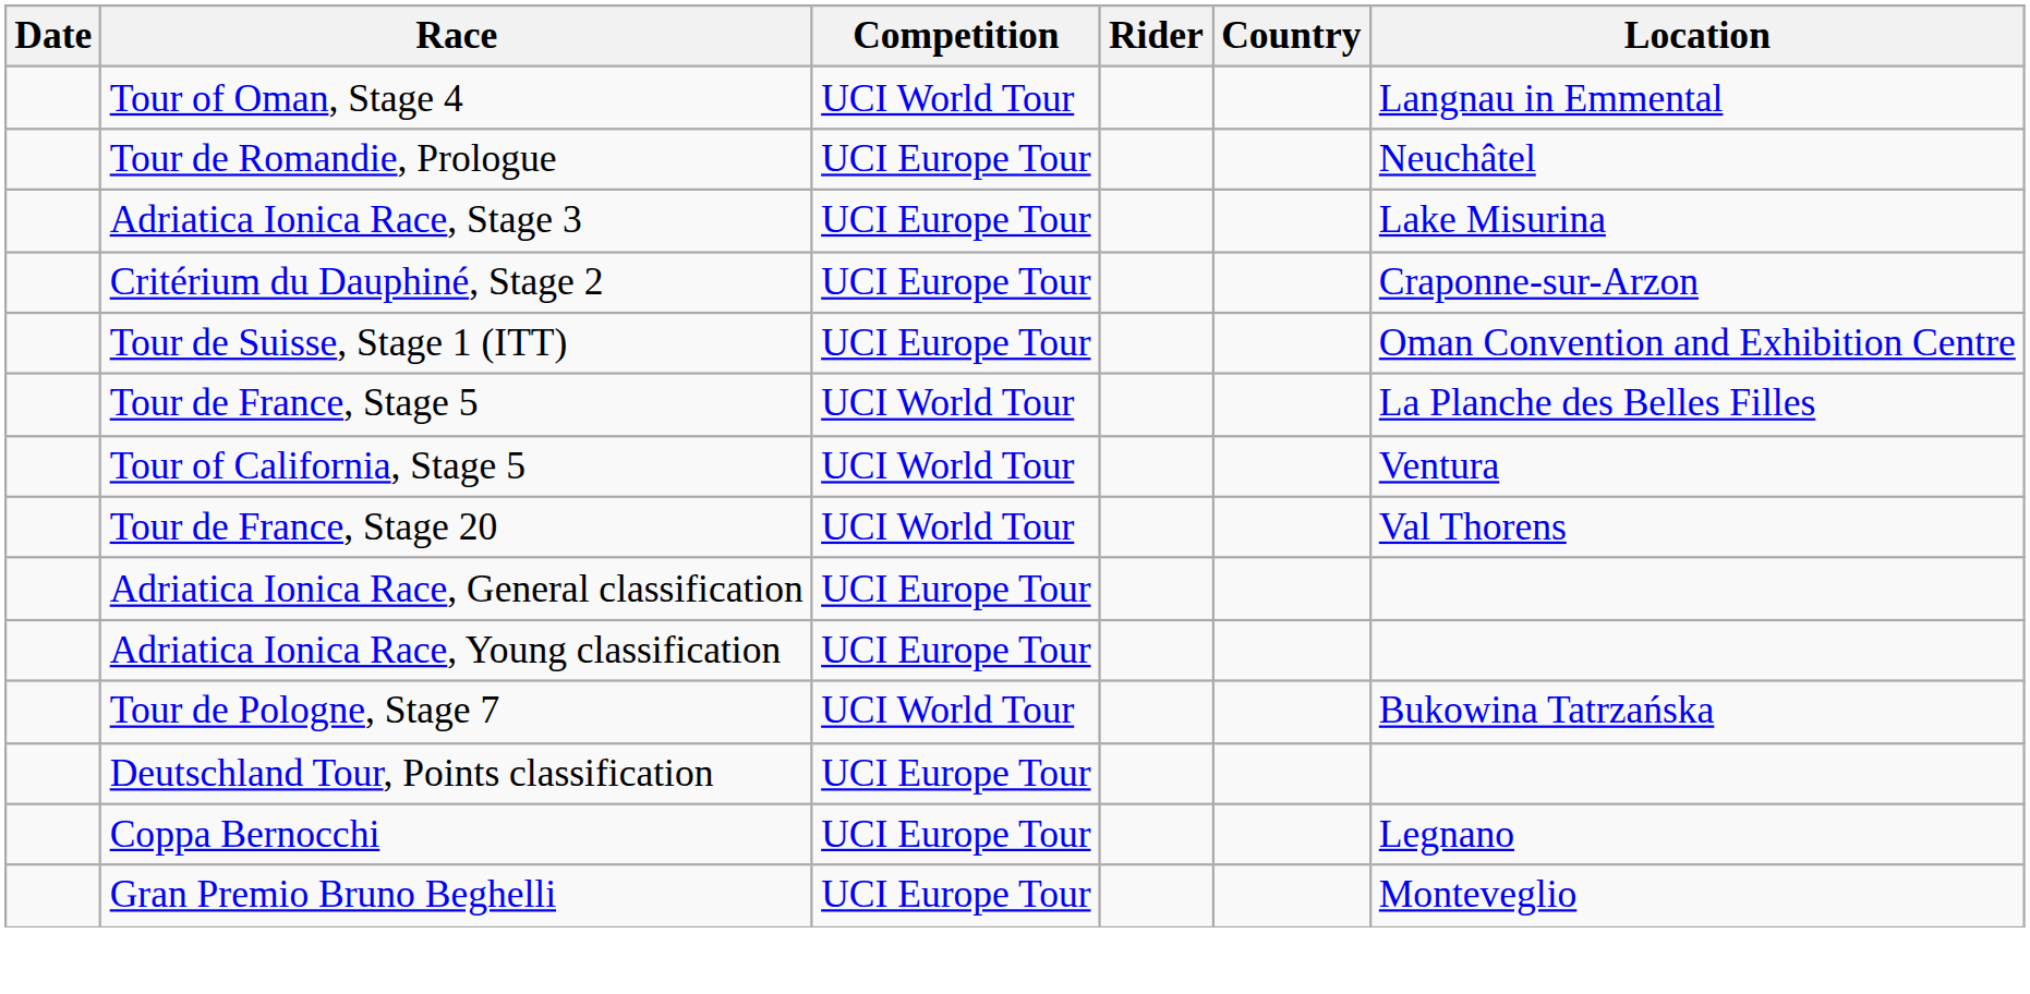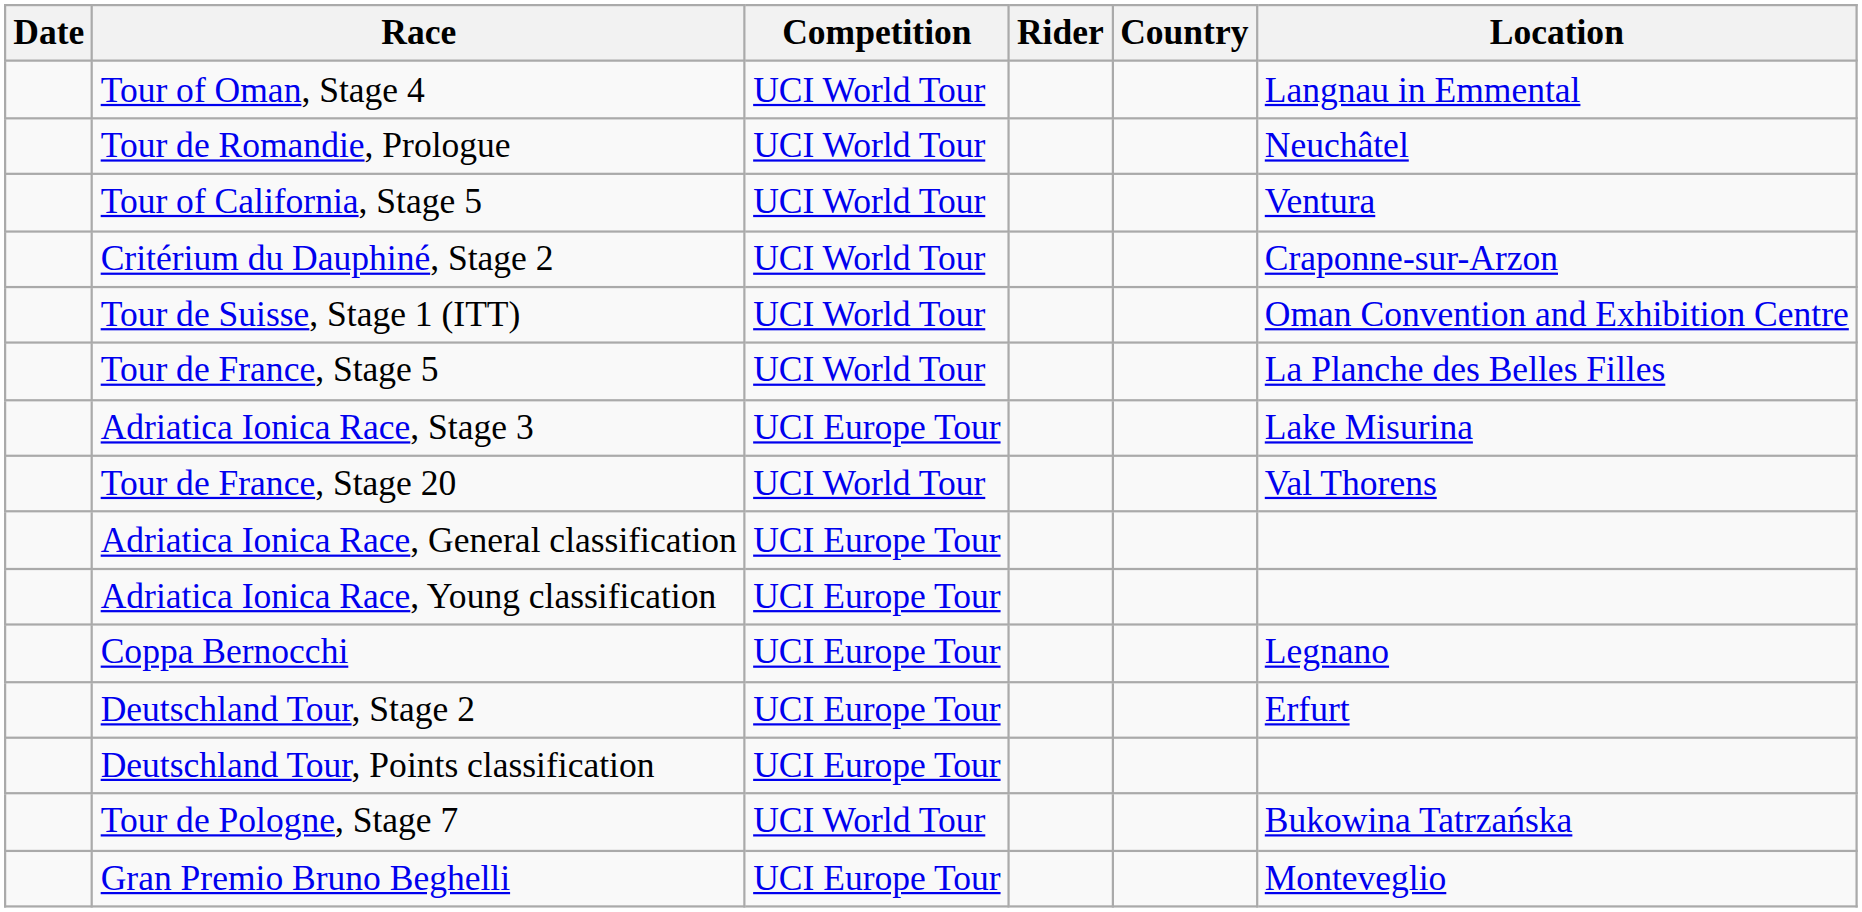Tour de Romandie, Prologue | Competition: UCI Europe Tour -> UCI World Tour
rows swapped: Tour of California, Stage 5 <-> Adriatica Ionica Race, Stage 3
Critérium du Dauphiné, Stage 2 | Competition: UCI Europe Tour -> UCI World Tour
Tour de Suisse, Stage 1 (ITT) | Competition: UCI Europe Tour -> UCI World Tour
rows swapped: Tour de Pologne, Stage 7 <-> Coppa Bernocchi
+ row: Deutschland Tour, Stage 2 | UCI Europe Tour | Erfurt
